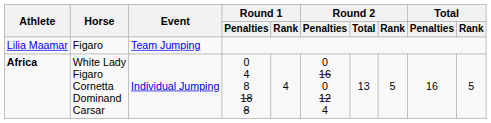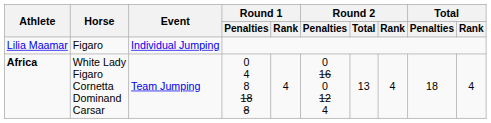Lilia Maamar | Event: Team Jumping -> Individual Jumping
Africa | Event: Individual Jumping -> Team Jumping
Africa | Round 2 / Rank: 5 -> 4
Africa | Total / Penalties: 16 -> 18
Africa | Total / Rank: 5 -> 4
